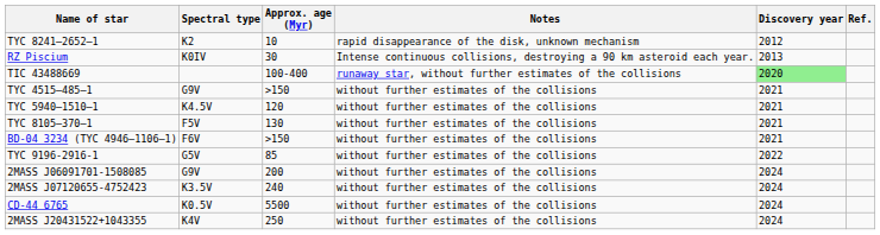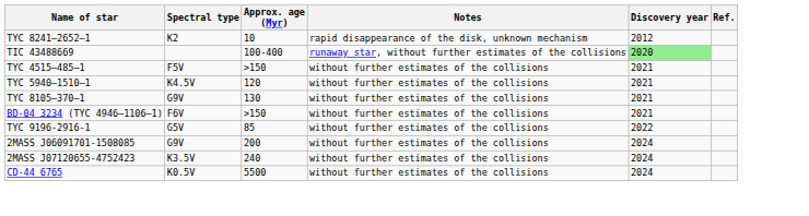- row: RZ Piscium | K0IV | 30 | Intense continuous collisions, destroying a 90 km asteroid each year. | 2013
TYC 4515–485–1 | Spectral type: G9V -> F5V
TYC 8105–370–1 | Spectral type: F5V -> G9V
- row: 2MASS J20431522+1043355 | K4V | 250 | without further estimates of the collisions | 2024
